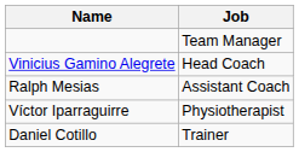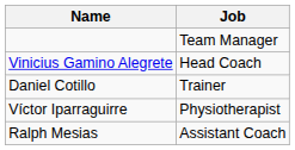rows swapped: Ralph Mesias <-> Daniel Cotillo
